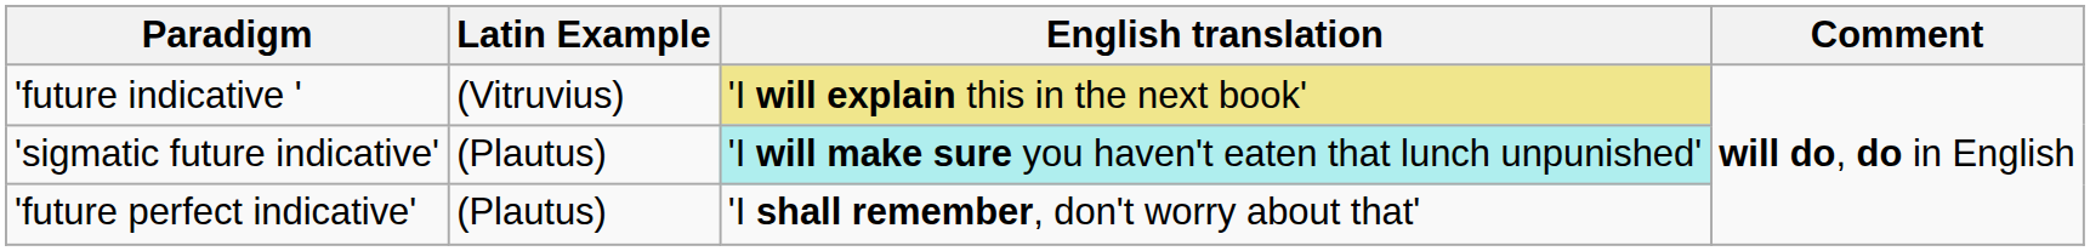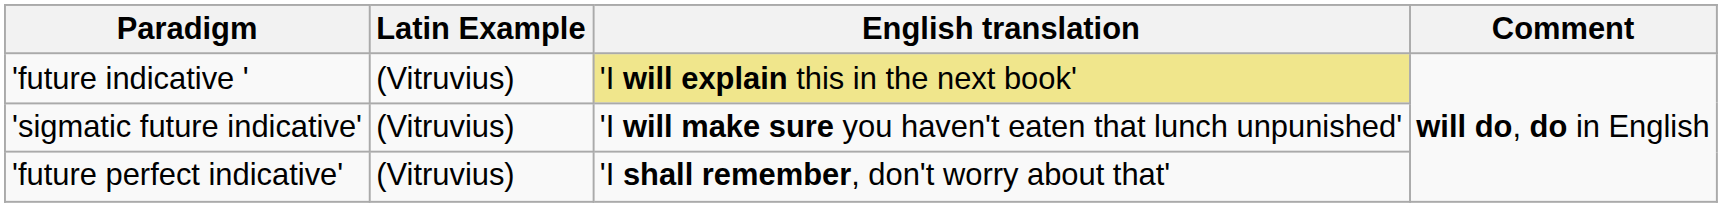'sigmatic future indicative' | Latin Example: (Plautus) -> (Vitruvius)
'sigmatic future indicative' | English translation: paleturquoise background -> no background
'future perfect indicative' | Latin Example: (Plautus) -> (Vitruvius)
